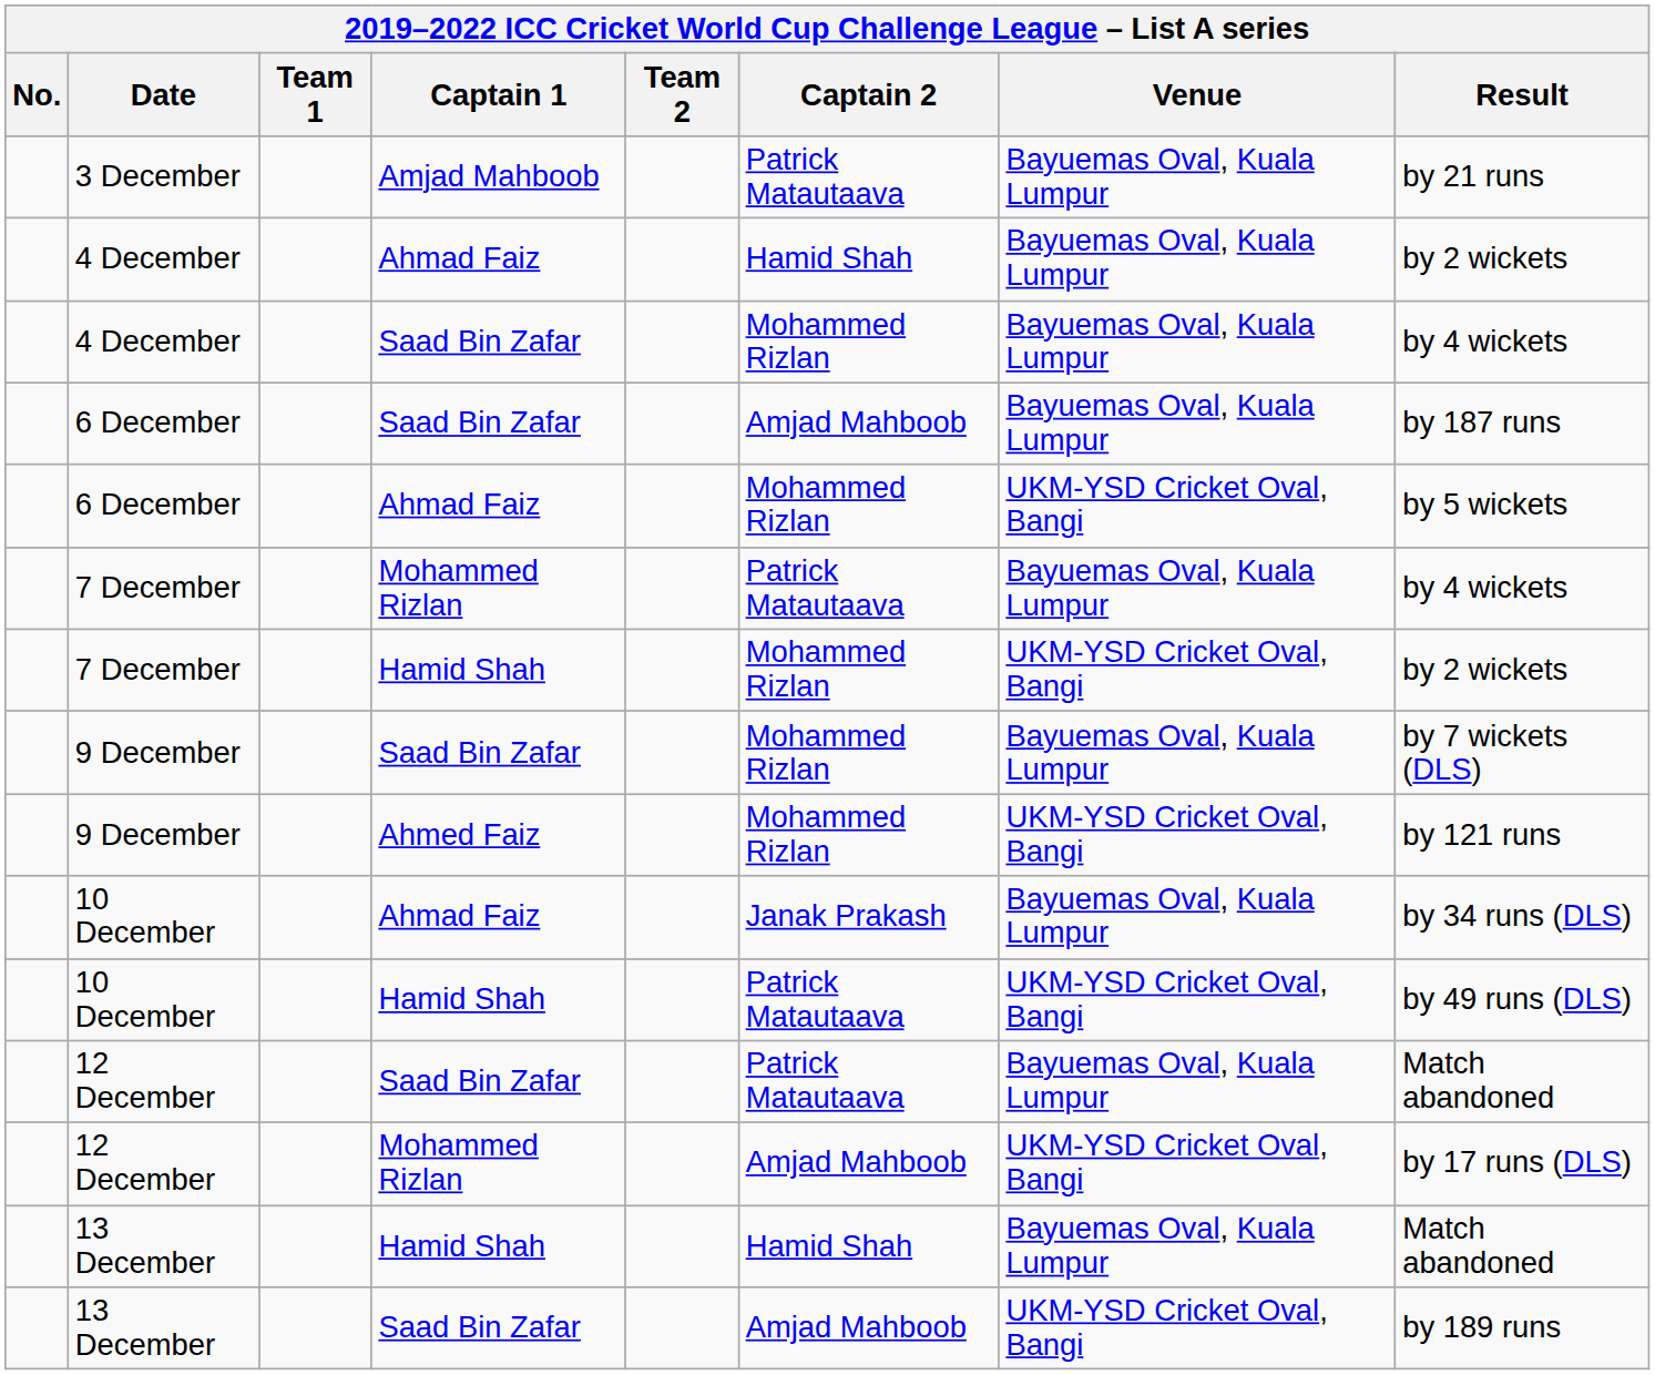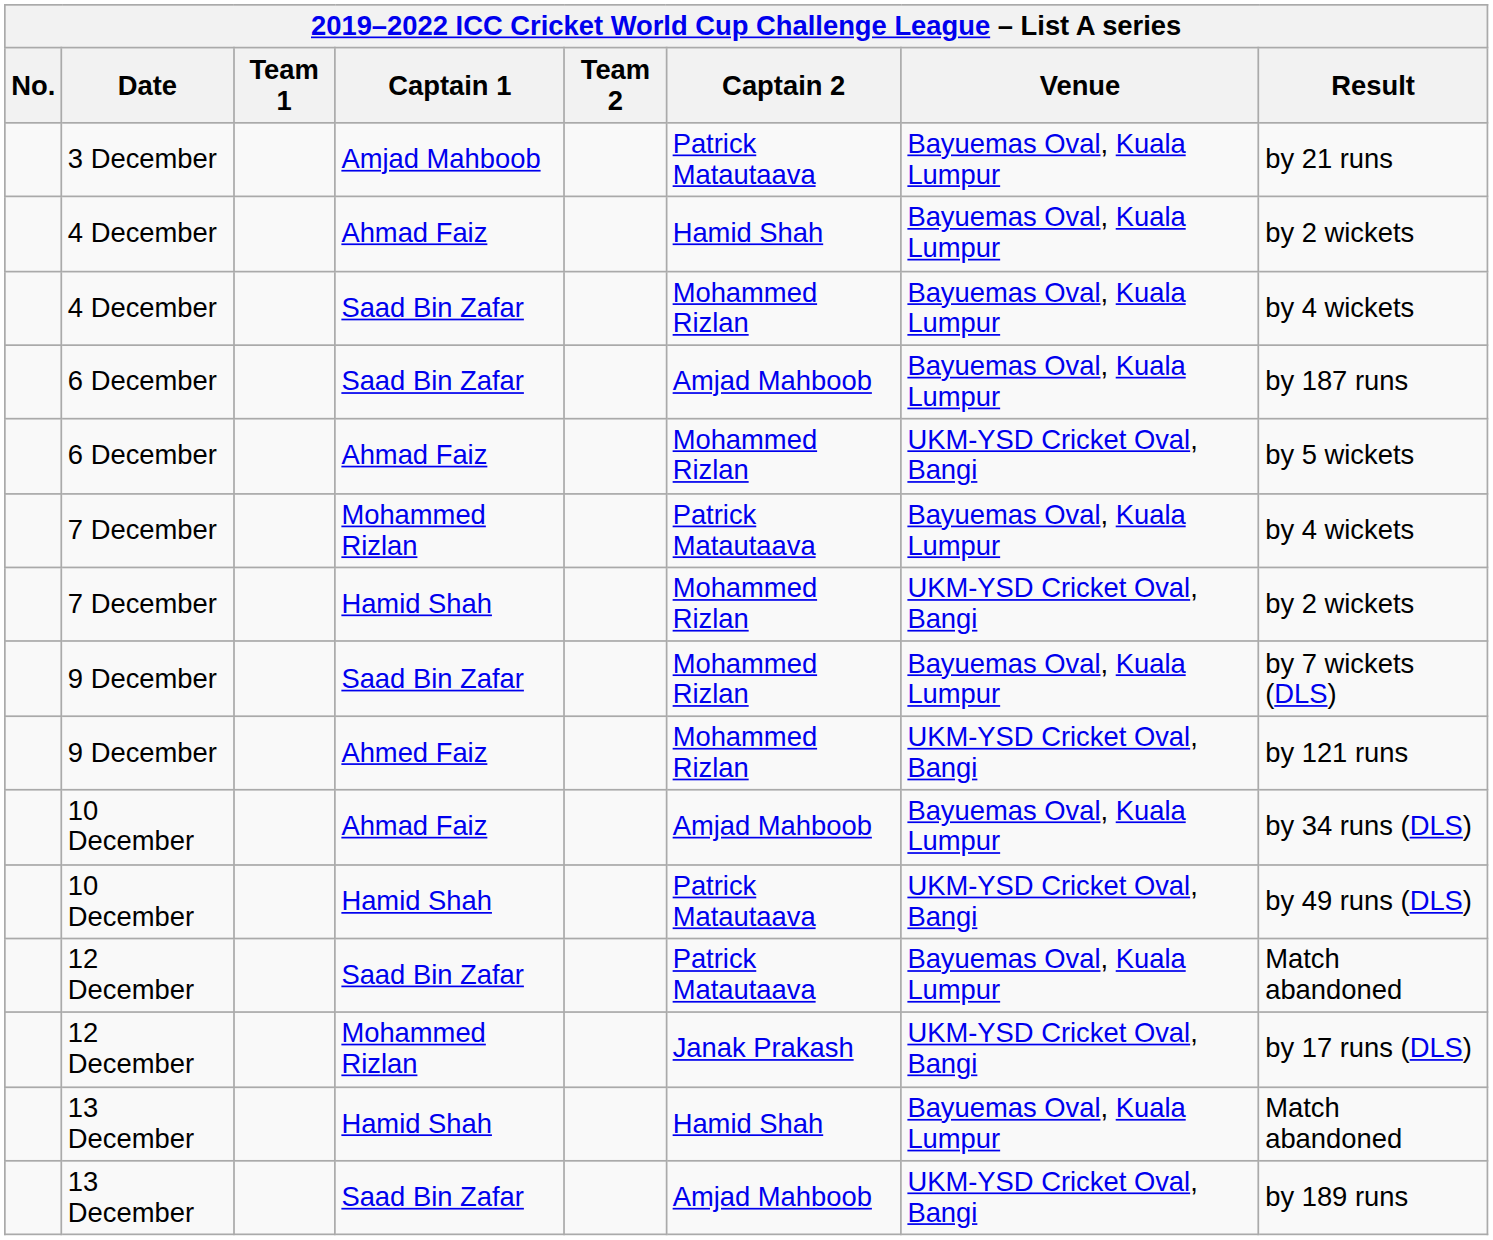10 December / Ahmad Faiz | Captain 2: Janak Prakash -> Amjad Mahboob
12 December / Mohammed Rizlan | Captain 2: Amjad Mahboob -> Janak Prakash
